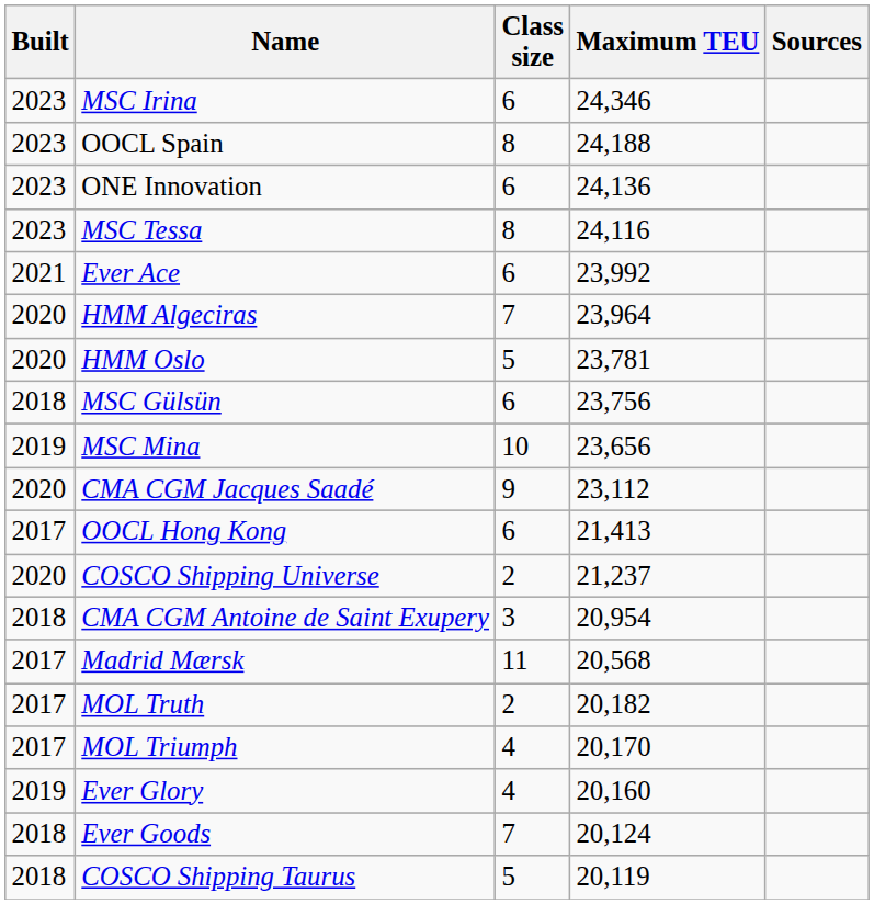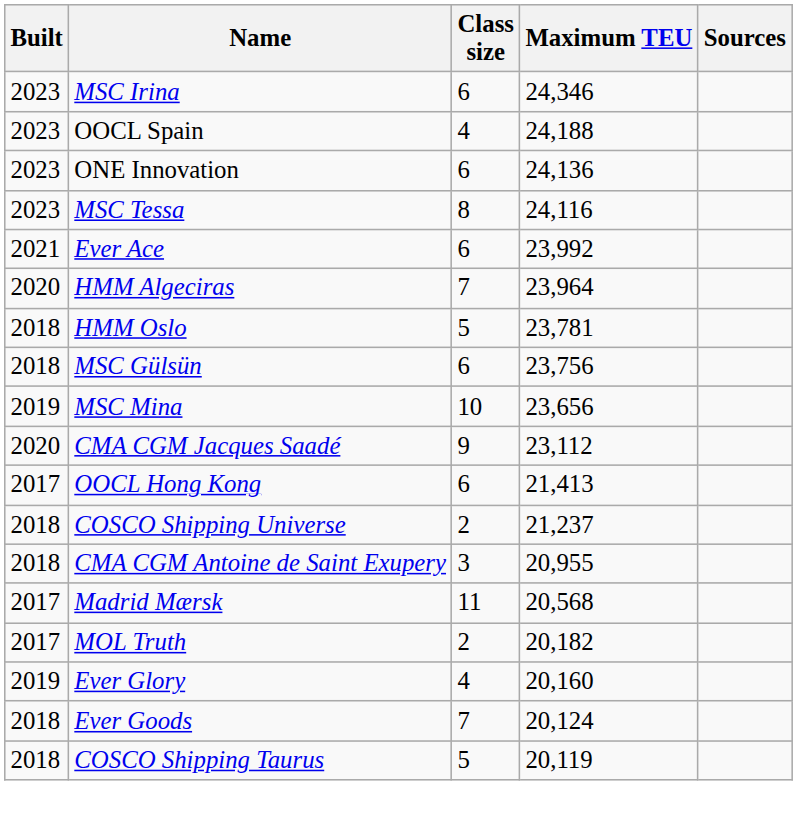OOCL Spain | Class size: 8 -> 4
HMM Oslo | Built: 2020 -> 2018
COSCO Shipping Universe | Built: 2020 -> 2018
CMA CGM Antoine de Saint Exupery | Maximum TEU: 20,954 -> 20,955
- row: 2017 | MOL Triumph | 4 | 20,170
